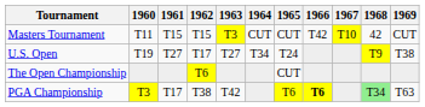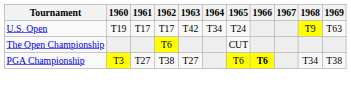- row: Masters Tournament | T11 | T15 | T15 | T3 | CUT | CUT | T42 | T10 | 42 | CUT
U.S. Open | 1961: T27 -> T17
U.S. Open | 1963: T27 -> T42
U.S. Open | 1969: T38 -> T63
PGA Championship | 1961: T17 -> T27
PGA Championship | 1963: T42 -> T27
PGA Championship | 1968: lightgreen background -> no background
PGA Championship | 1969: T63 -> T38
